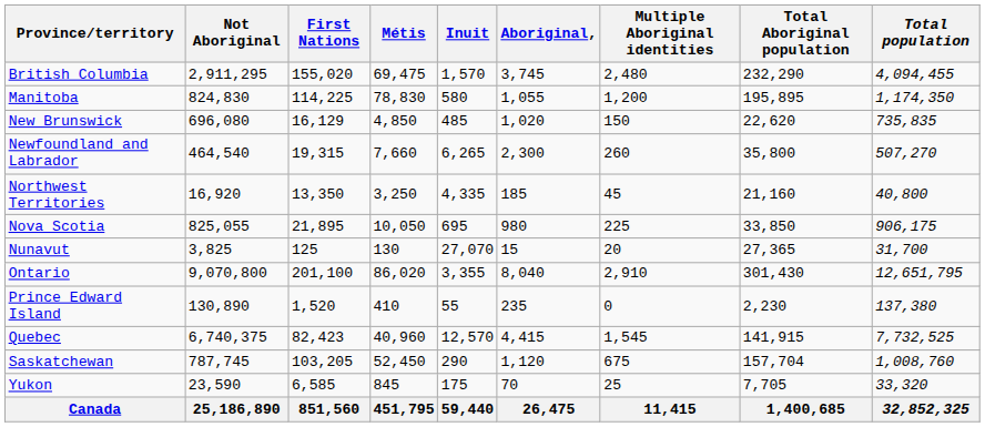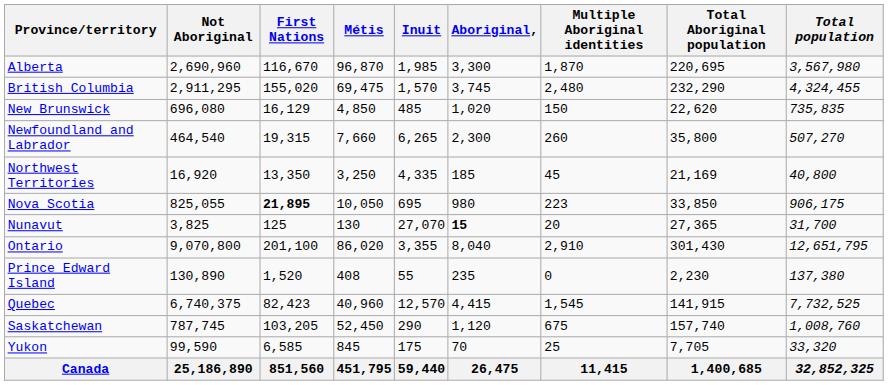+ row: Alberta | 2,690,960 | 116,670 | 96,870 | 1,985 | 3,300 | 1,870 | 220,695 | 3,567,980
British Columbia | Total population: 4,094,455 -> 4,324,455
- row: Manitoba | 824,830 | 114,225 | 78,830 | 580 | 1,055 | 1,200 | 195,895 | 1,174,350
Northwest Territories | Total Aboriginal population: 21,160 -> 21,169
Nova Scotia | First Nations: normal -> bold
Nova Scotia | Multiple Aboriginal identities: 225 -> 223
Nunavut | Aboriginal,: normal -> bold
Prince Edward Island | Métis: 410 -> 408
Saskatchewan | Total Aboriginal population: 157,704 -> 157,740
Yukon | Not Aboriginal: 23,590 -> 99,590
